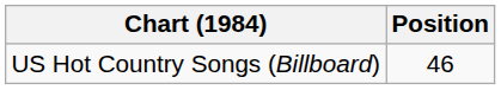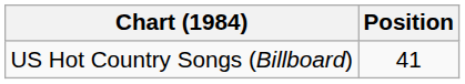US Hot Country Songs (Billboard) | Position: 46 -> 41
